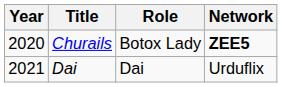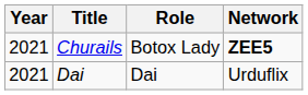Churails | Year: 2020 -> 2021
